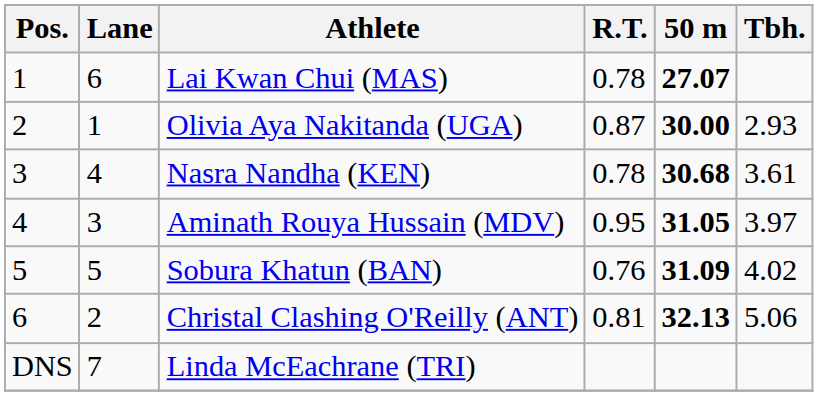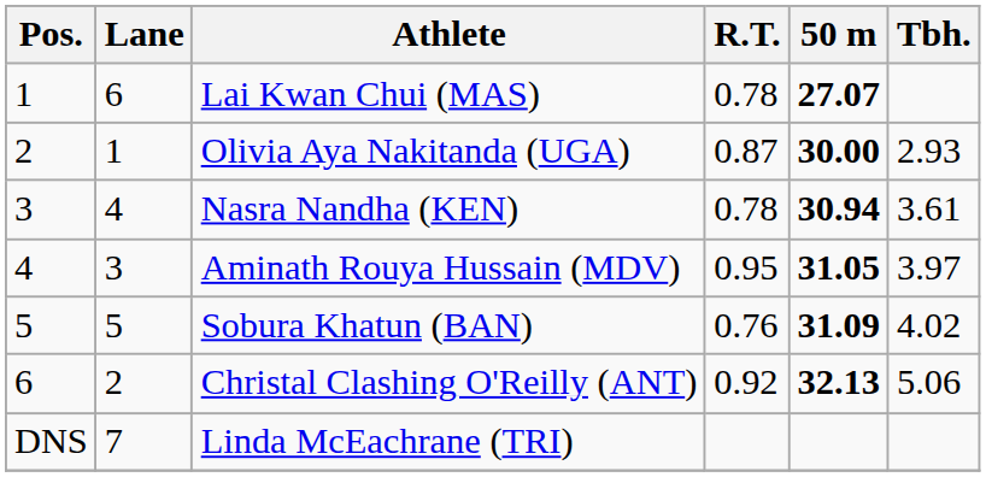Nasra Nandha (KEN) | 50 m: 30.68 -> 30.94
Christal Clashing O'Reilly (ANT) | R.T.: 0.81 -> 0.92
